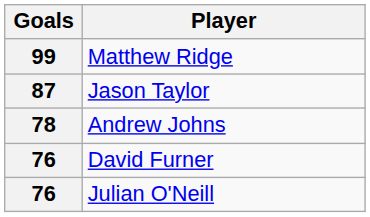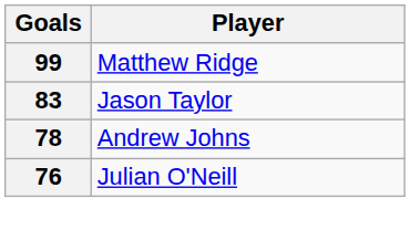Jason Taylor | Goals: 87 -> 83
- row: 76 | David Furner
